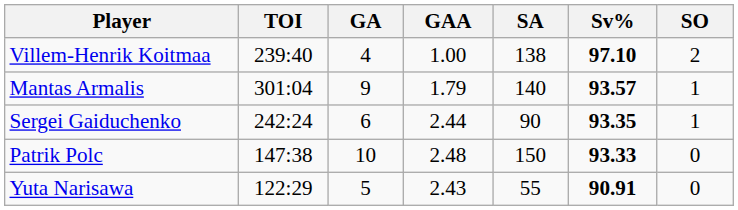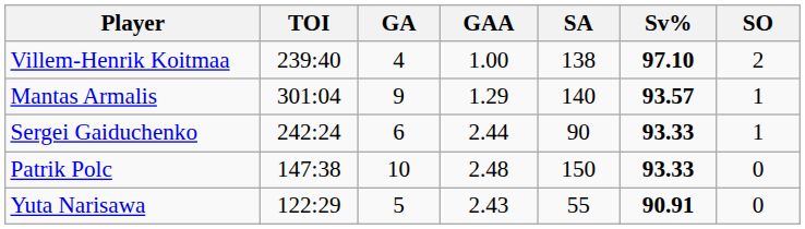Mantas Armalis | GAA: 1.79 -> 1.29
Sergei Gaiduchenko | Sv%: 93.35 -> 93.33
